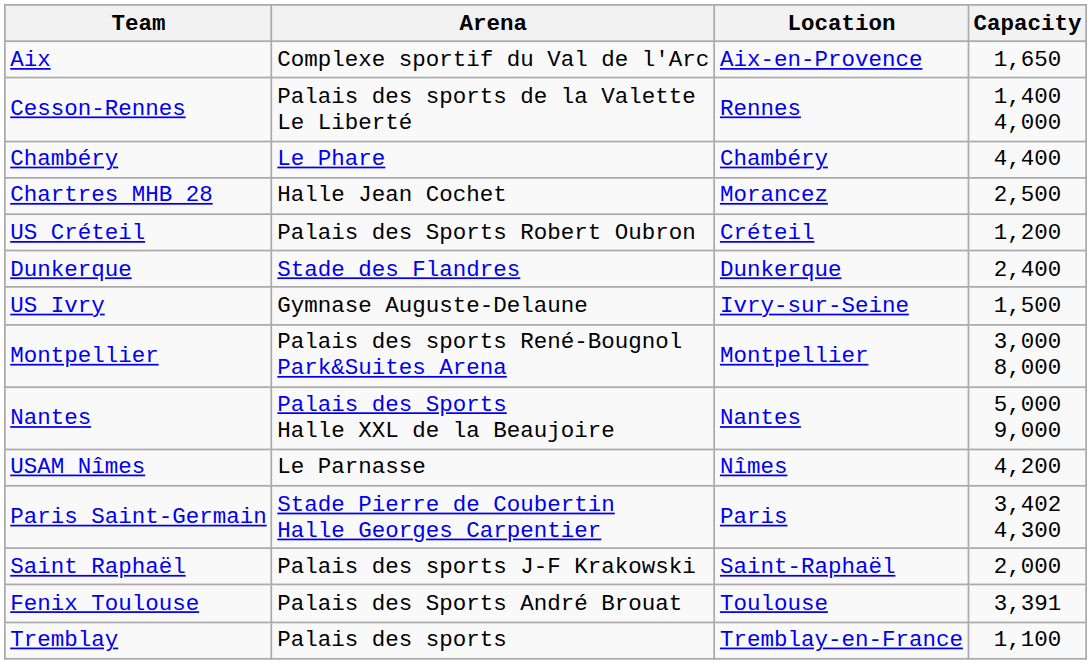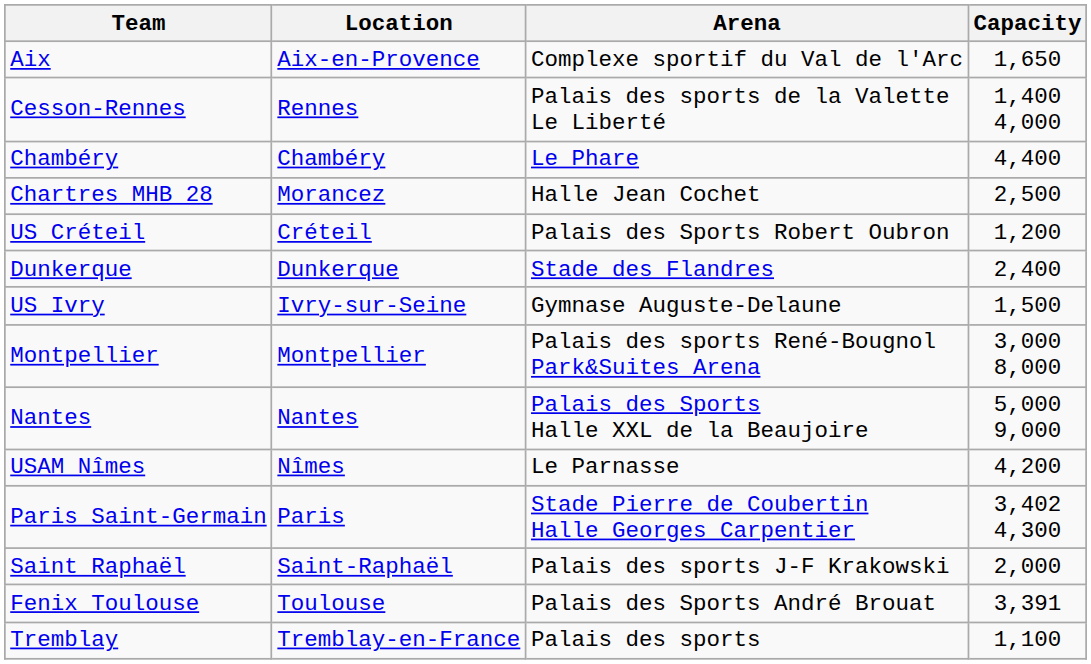columns swapped: Location <-> Arena
